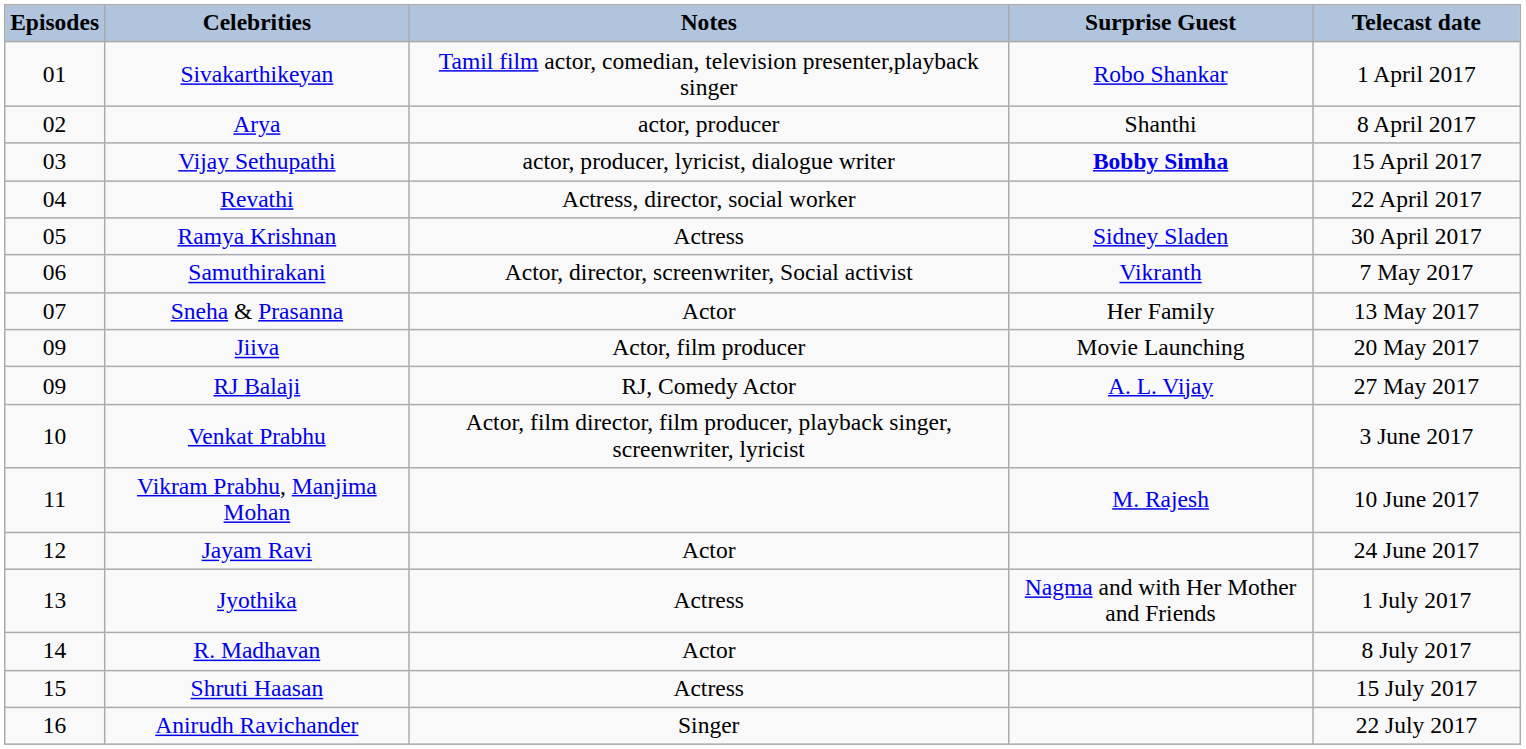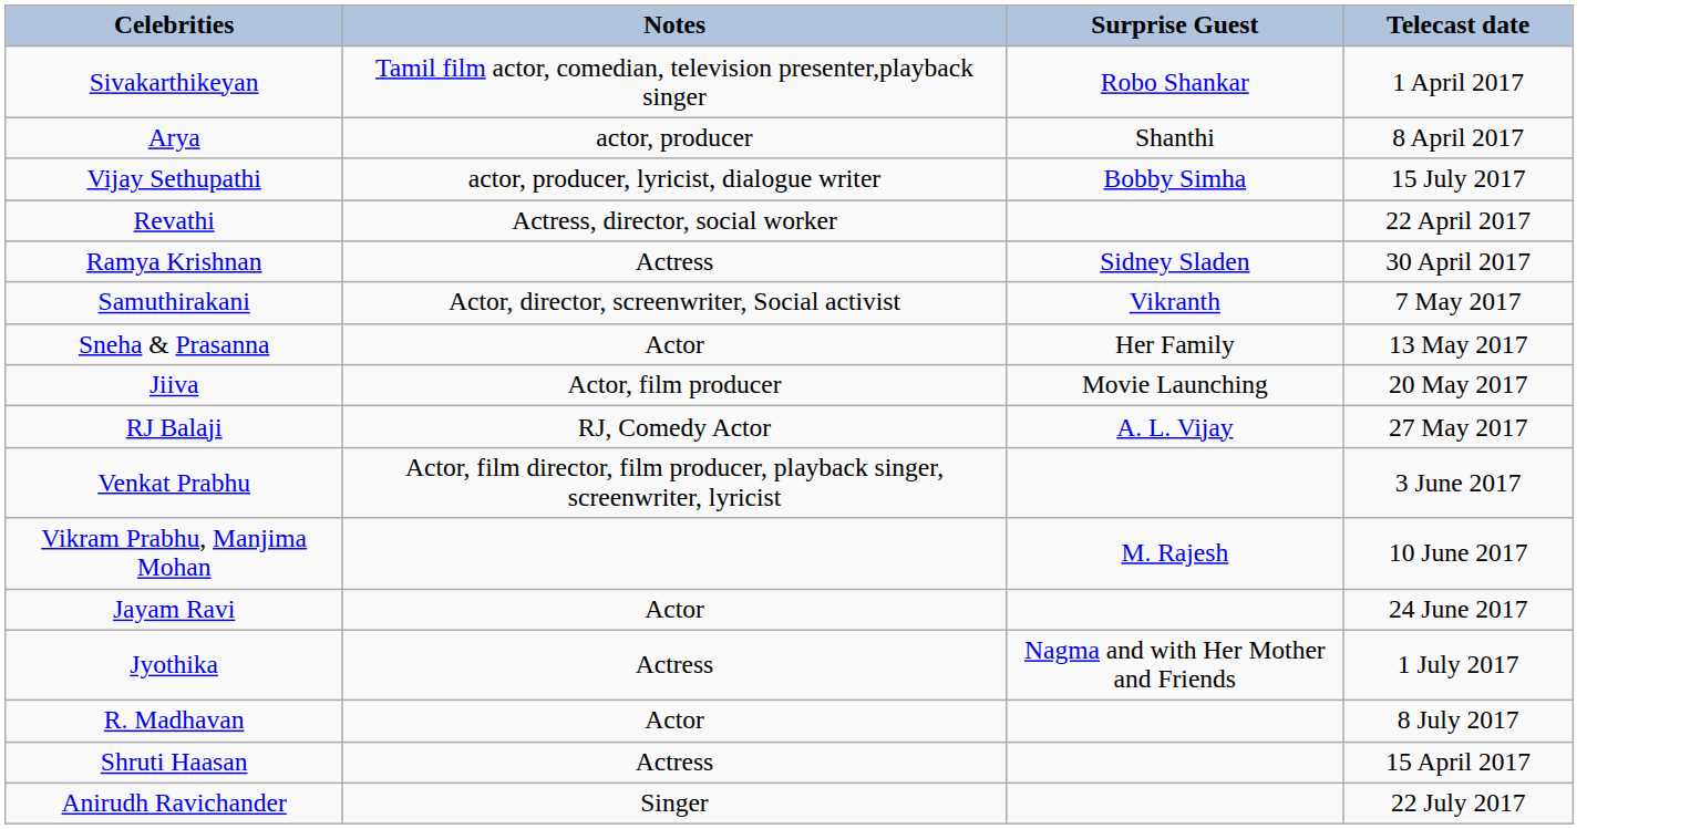- column: Episodes | 01 | 02 | 03 | 04 | 05 | 06 | 07 | 09 | 09 | 10 | 11 | 12 | 13 | 14 | 15 | 16
Vijay Sethupathi | Surprise Guest: bold -> normal
Vijay Sethupathi | Telecast date: 15 April 2017 -> 15 July 2017
Shruti Haasan | Telecast date: 15 July 2017 -> 15 April 2017
